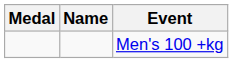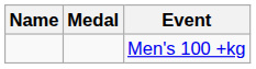columns swapped: Medal <-> Name
